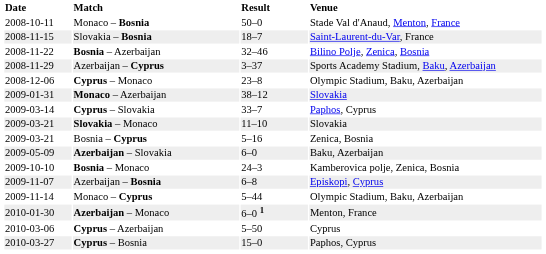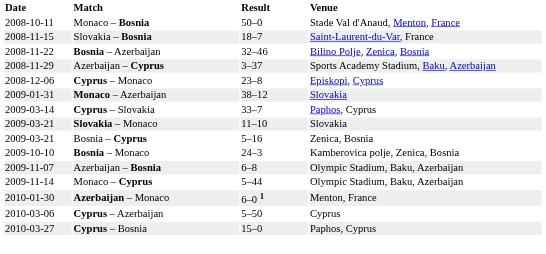Cyprus – Monaco | Venue: Olympic Stadium, Baku, Azerbaijan -> Episkopi, Cyprus
- row: 2009-05-09 | Azerbaijan – Slovakia | 6–0 | Baku, Azerbaijan
Azerbaijan – Bosnia | Venue: Episkopi, Cyprus -> Olympic Stadium, Baku, Azerbaijan
